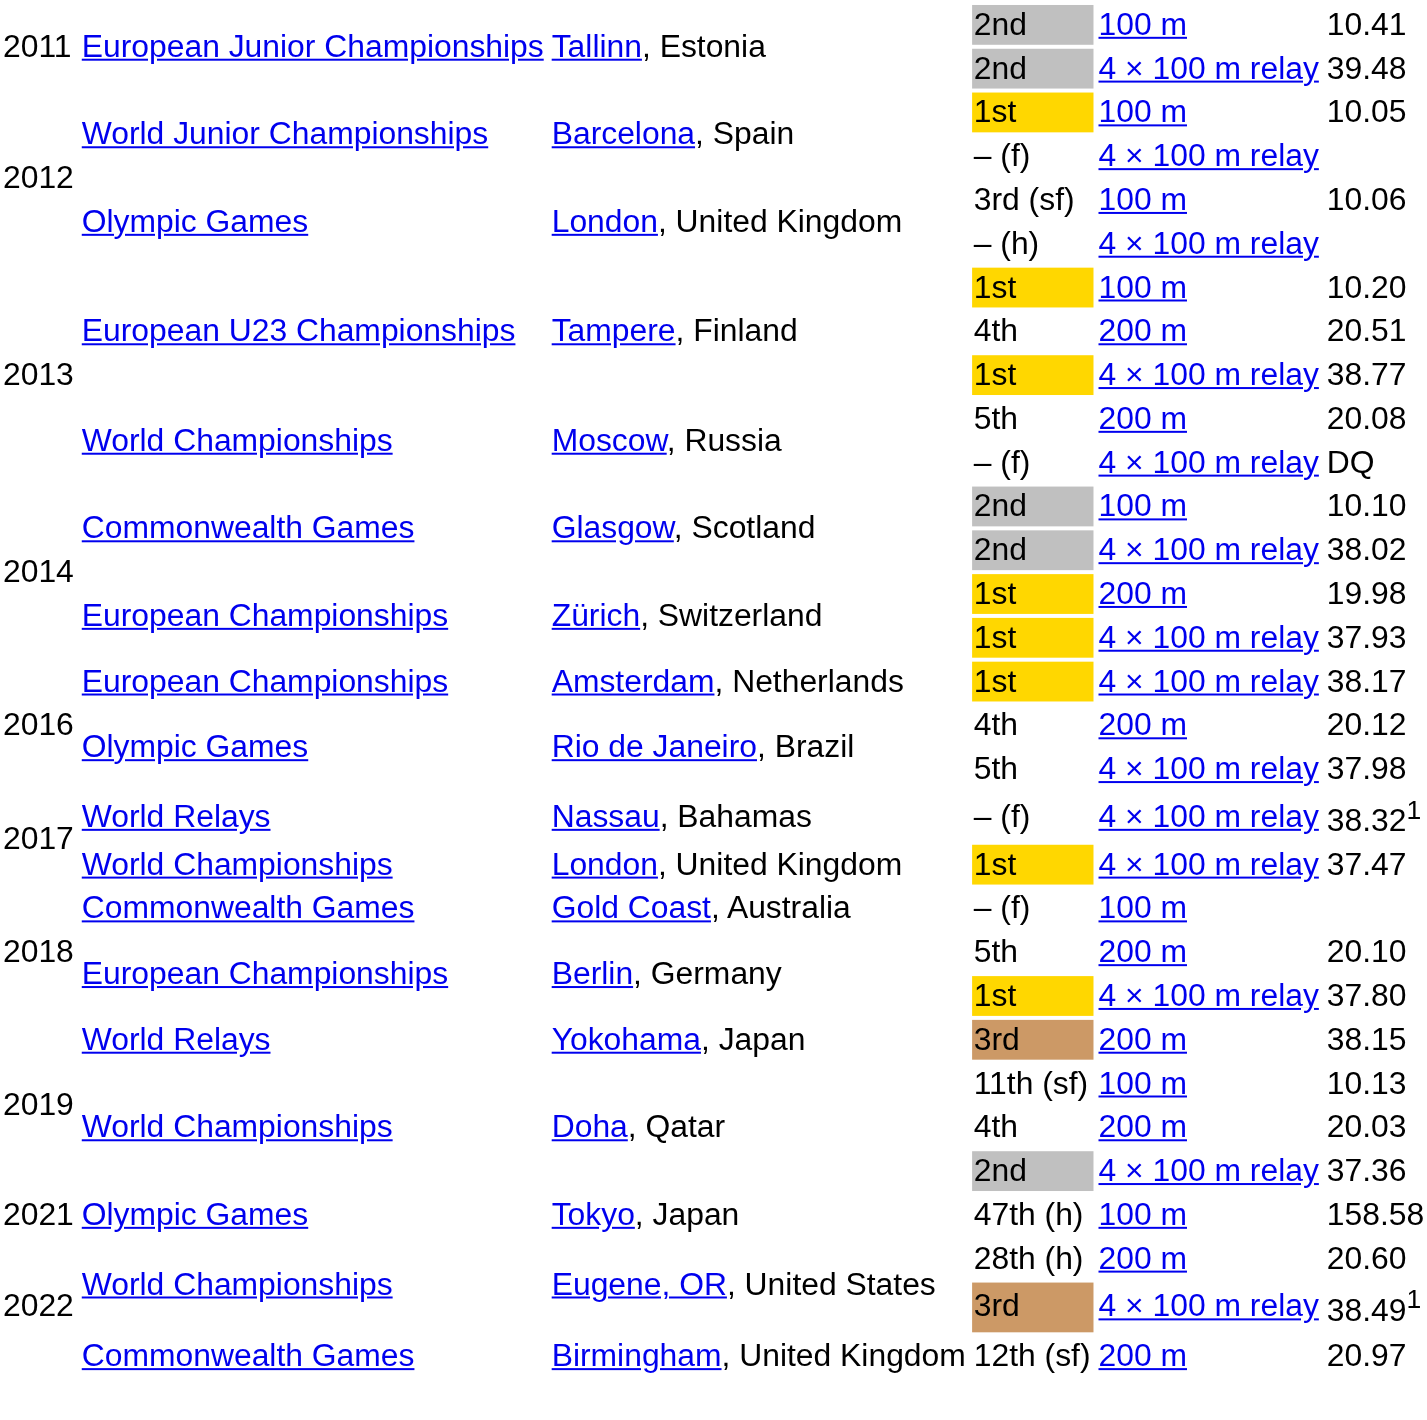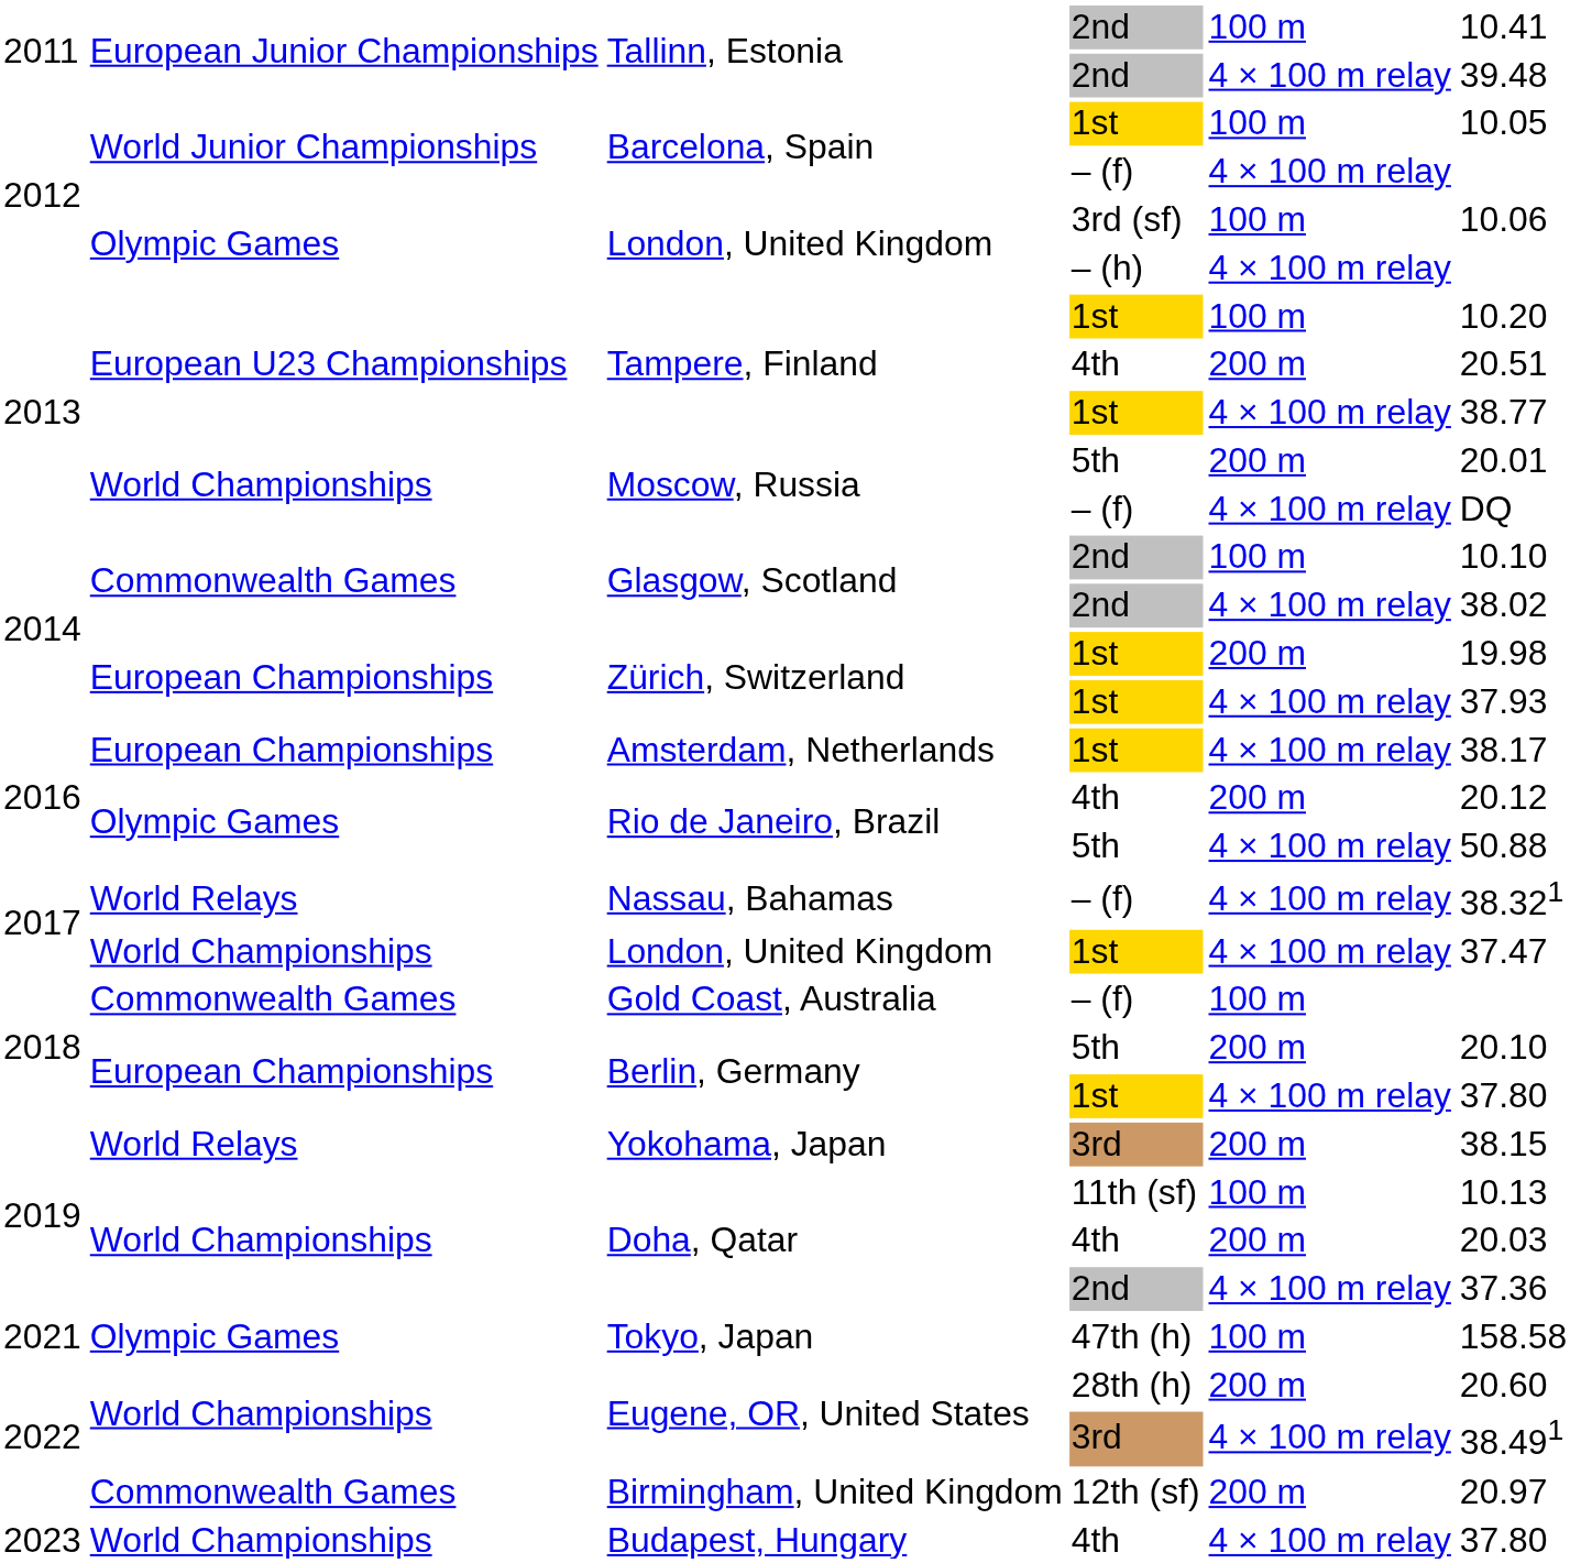Moscow, Russia / 5th | column 6: 20.08 -> 20.01
Rio de Janeiro, Brazil / 5th | column 6: 37.98 -> 50.88
+ row: 2023 | World Championships | Budapest, Hungary | 4th | 4 × 100 m relay | 37.80
